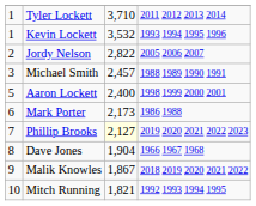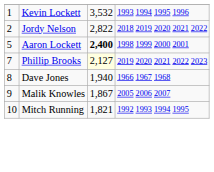- row: 1 | Tyler Lockett | 3,710 | 2011 2012 2013 2014
Jordy Nelson | column 4: 2005 2006 2007 -> 2018 2019 2020 2021 2022
- row: 3 | Michael Smith | 2,457 | 1988 1989 1990 1991
Aaron Lockett | column 3: normal -> bold
- row: 6 | Mark Porter | 2,173 | 1986 1988
Dave Jones | column 3: 1,904 -> 1,940
Malik Knowles | column 4: 2018 2019 2020 2021 2022 -> 2005 2006 2007
